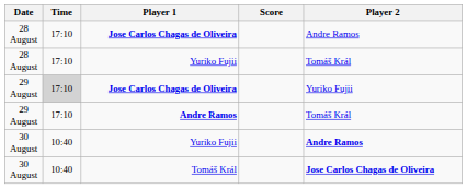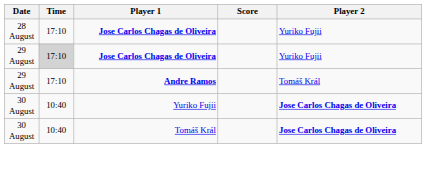28 August / Jose Carlos Chagas de Oliveira | Player 2: Andre Ramos -> Yuriko Fujii
- row: 28 August | 17:10 | Yuriko Fujii | Tomáš Král
30 August / Yuriko Fujii | Player 2: Andre Ramos -> Jose Carlos Chagas de Oliveira
